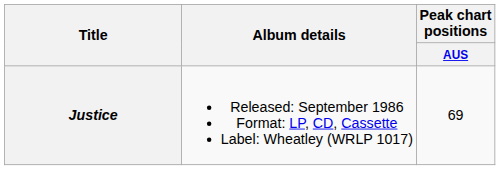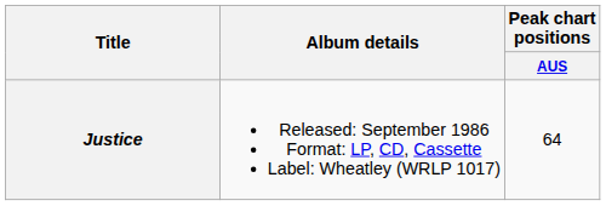Justice | Peak chart positions / AUS: 69 -> 64
